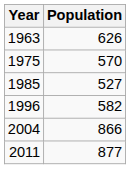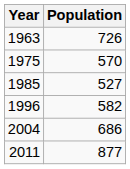1963 | Population: 626 -> 726
2004 | Population: 866 -> 686
